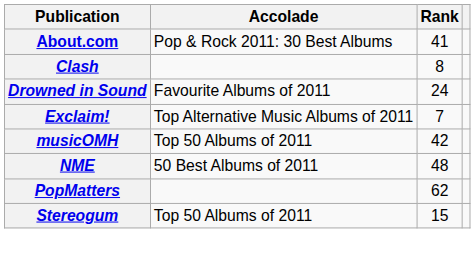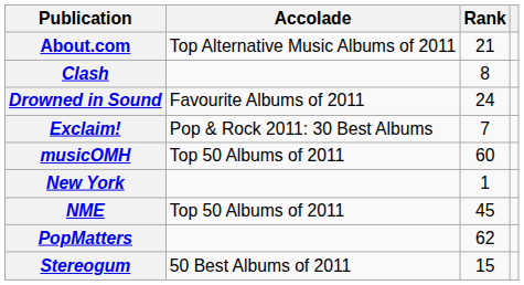About.com | Accolade: Pop & Rock 2011: 30 Best Albums -> Top Alternative Music Albums of 2011
About.com | Rank: 41 -> 21
Exclaim! | Accolade: Top Alternative Music Albums of 2011 -> Pop & Rock 2011: 30 Best Albums
musicOMH | Rank: 42 -> 60
+ row: New York | 1
NME | Accolade: 50 Best Albums of 2011 -> Top 50 Albums of 2011
NME | Rank: 48 -> 45
Stereogum | Accolade: Top 50 Albums of 2011 -> 50 Best Albums of 2011
